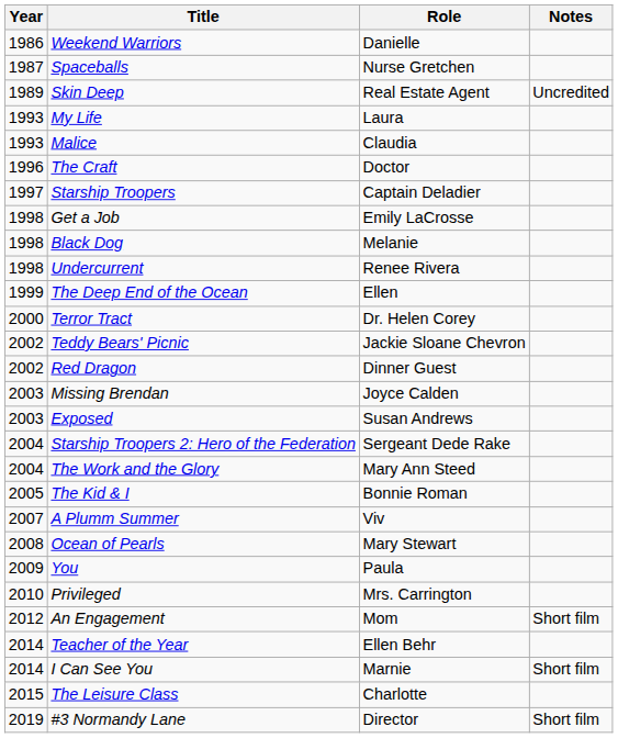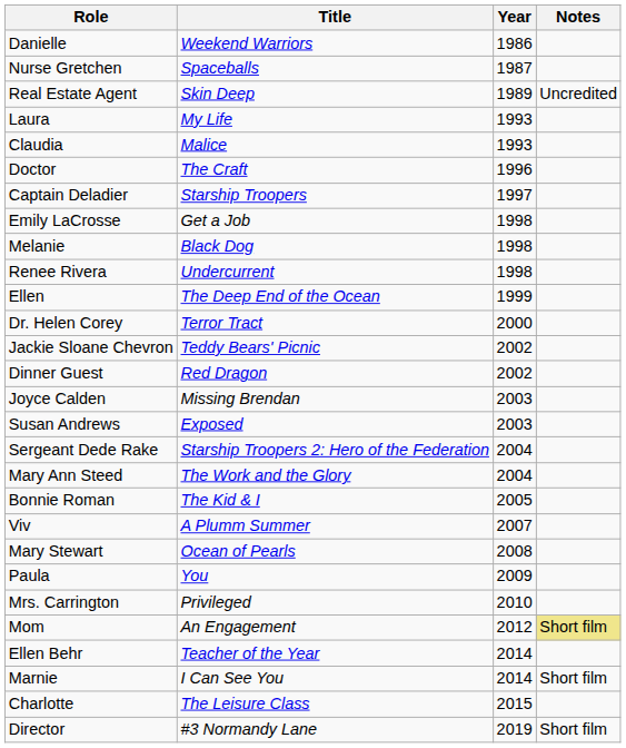columns swapped: Year <-> Role
An Engagement | Notes: no background -> khaki background
